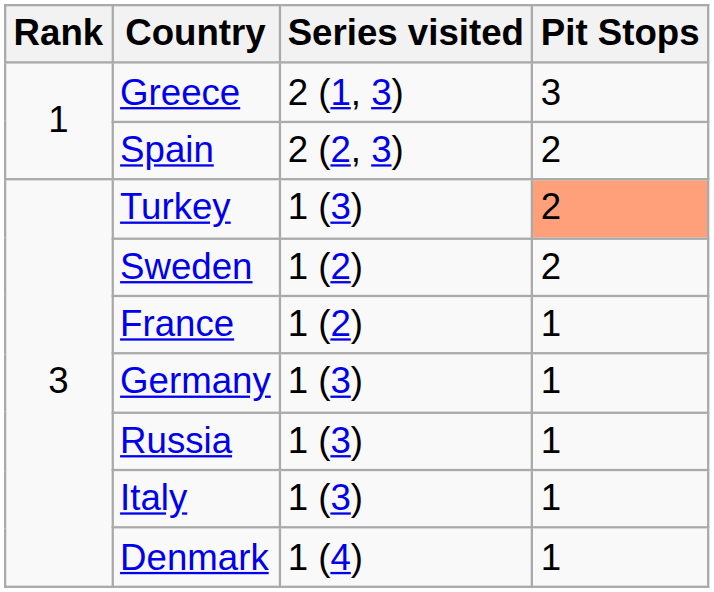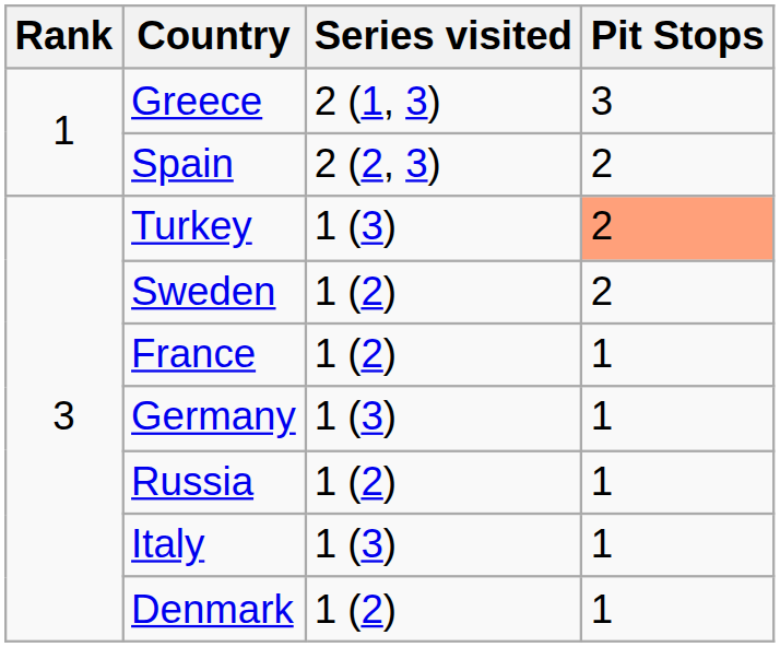Russia | Series visited: 1 (3) -> 1 (2)
Denmark | Series visited: 1 (4) -> 1 (2)
